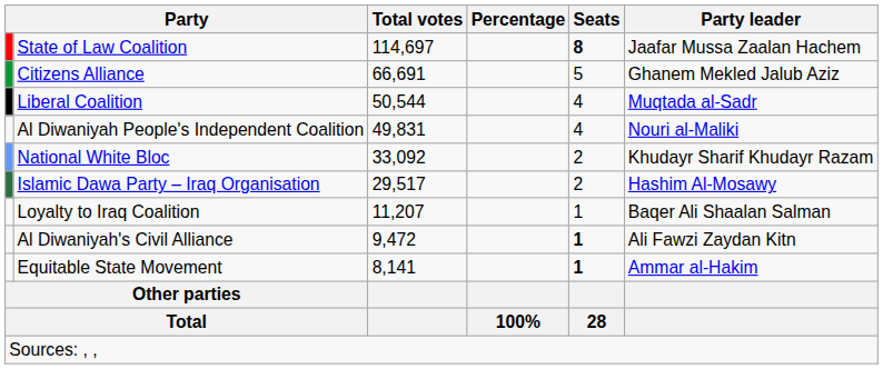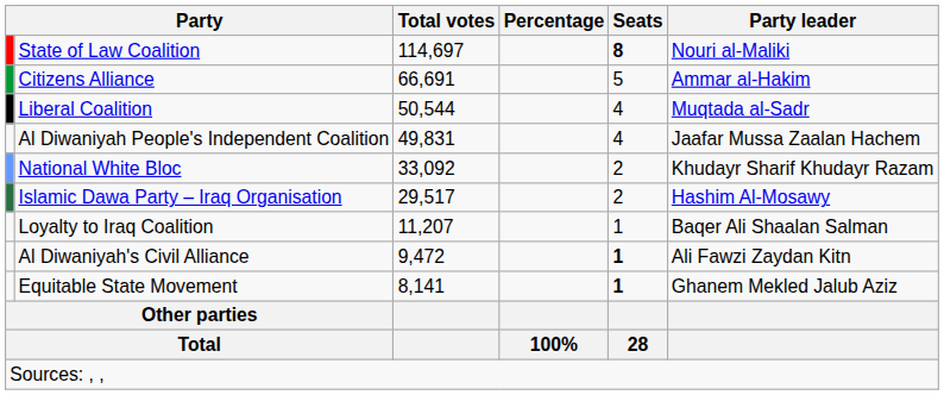State of Law Coalition | Party leader: Jaafar Mussa Zaalan Hachem -> Nouri al-Maliki
Citizens Alliance | Party leader: Ghanem Mekled Jalub Aziz -> Ammar al-Hakim
Al Diwaniyah People's Independent Coalition | Party leader: Nouri al-Maliki -> Jaafar Mussa Zaalan Hachem
Equitable State Movement | Party leader: Ammar al-Hakim -> Ghanem Mekled Jalub Aziz
